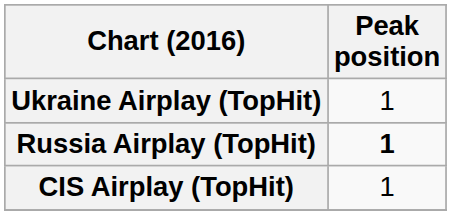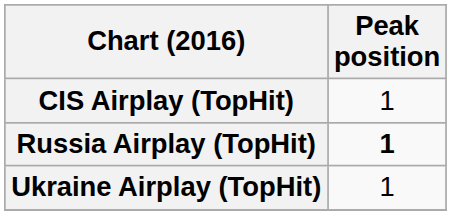rows swapped: CIS Airplay (TopHit) <-> Ukraine Airplay (TopHit)
